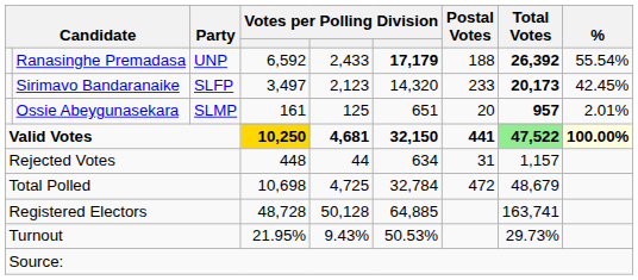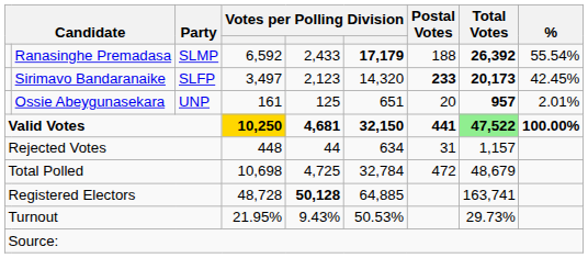Ranasinghe Premadasa | Party: UNP -> SLMP
Sirimavo Bandaranaike | Postal Votes: normal -> bold
Ossie Abeygunasekara | Party: SLMP -> UNP
Valid Votes | %: lightyellow background -> no background
Registered Electors | column 5: normal -> bold
